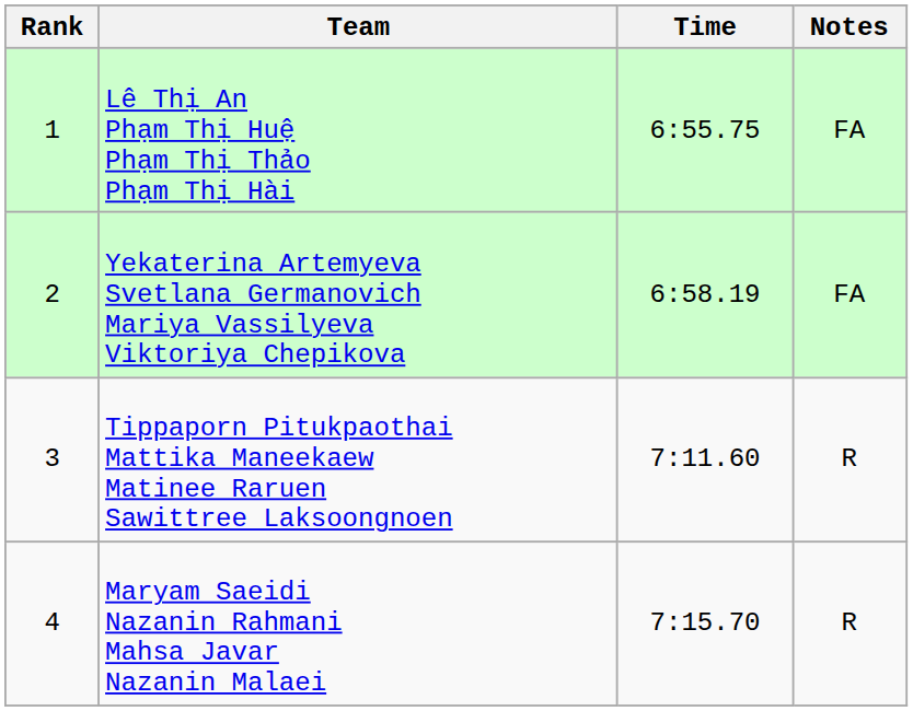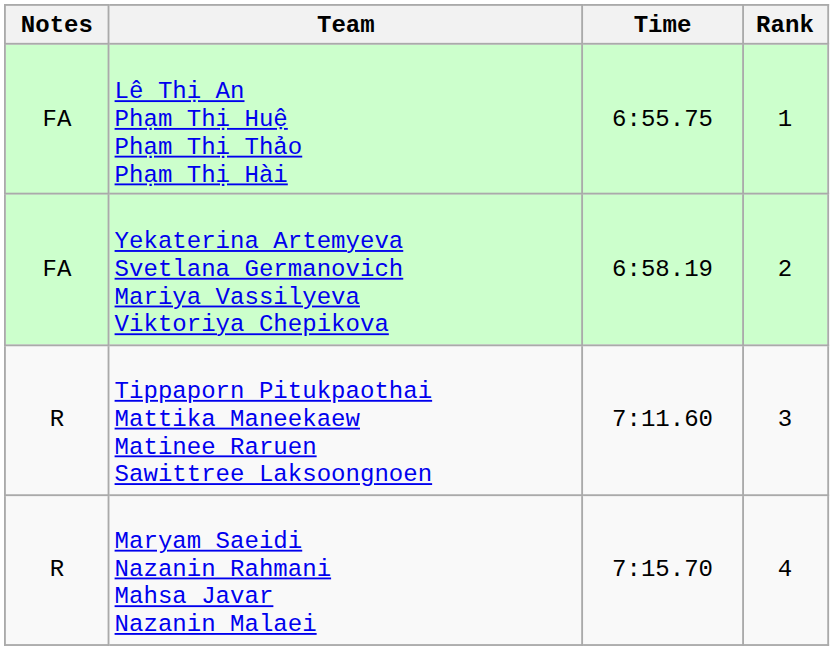columns swapped: Rank <-> Notes
